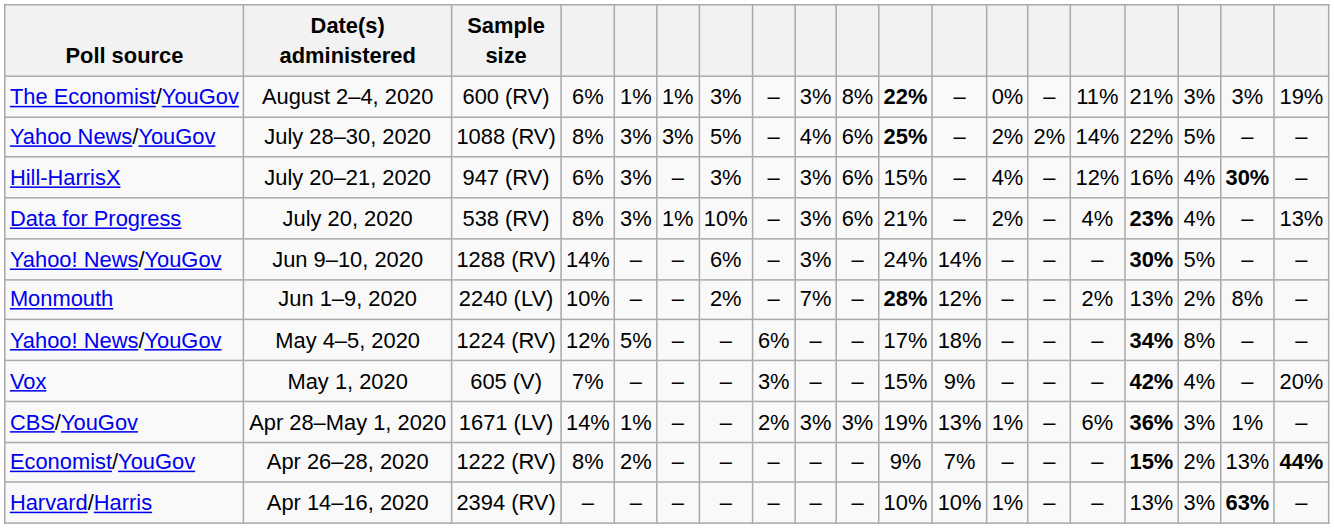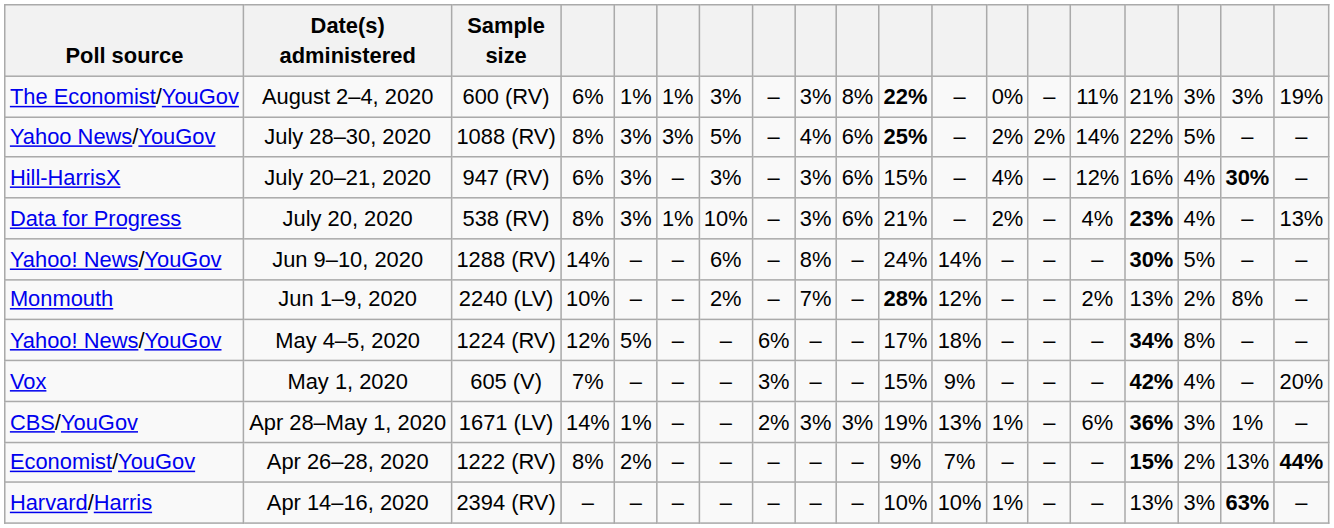Jun 9–10, 2020 | column 9: 3% -> 8%
